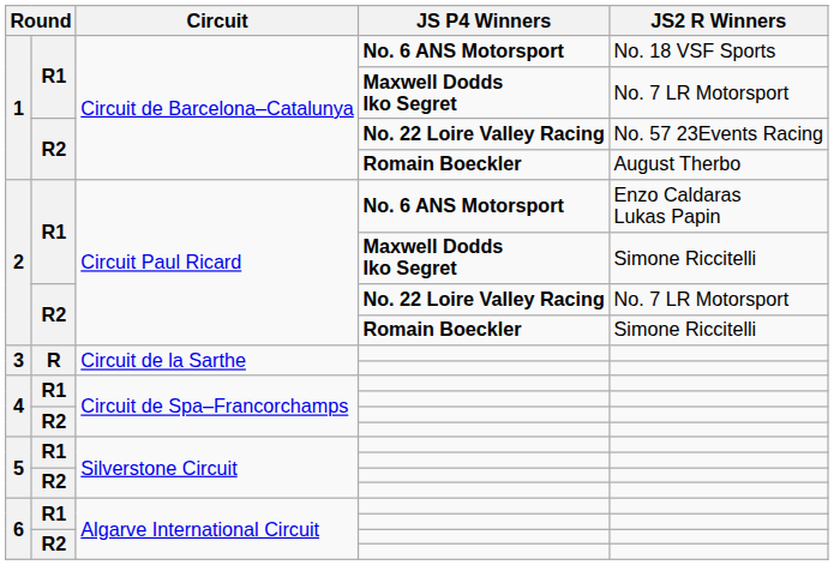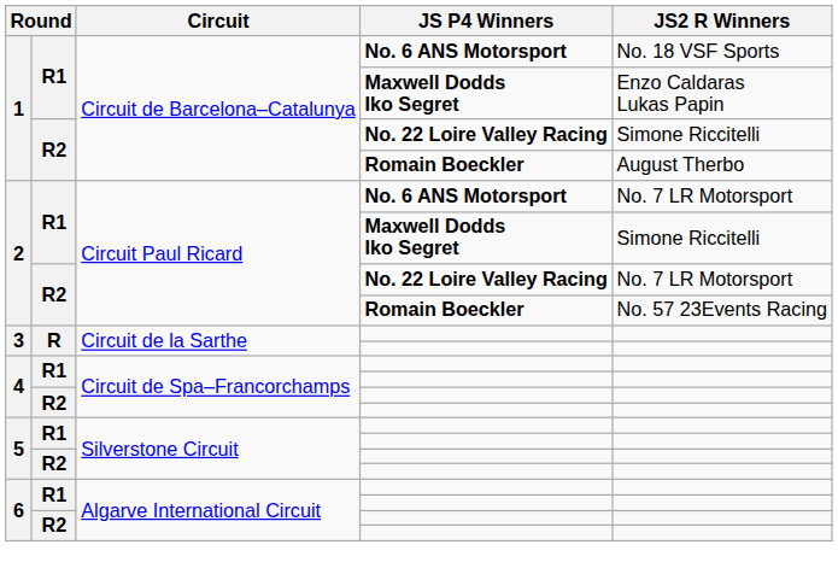1 / Maxwell Dodds Iko Segret | JS2 R Winners: No. 7 LR Motorsport -> Enzo Caldaras Lukas Papin
1 / No. 22 Loire Valley Racing | JS2 R Winners: No. 57 23Events Racing -> Simone Riccitelli
2 / No. 6 ANS Motorsport | JS2 R Winners: Enzo Caldaras Lukas Papin -> No. 7 LR Motorsport
2 / Romain Boeckler | JS2 R Winners: Simone Riccitelli -> No. 57 23Events Racing
